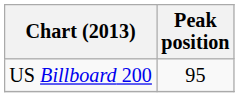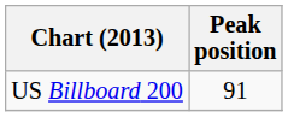US Billboard 200 | Peak position: 95 -> 91
